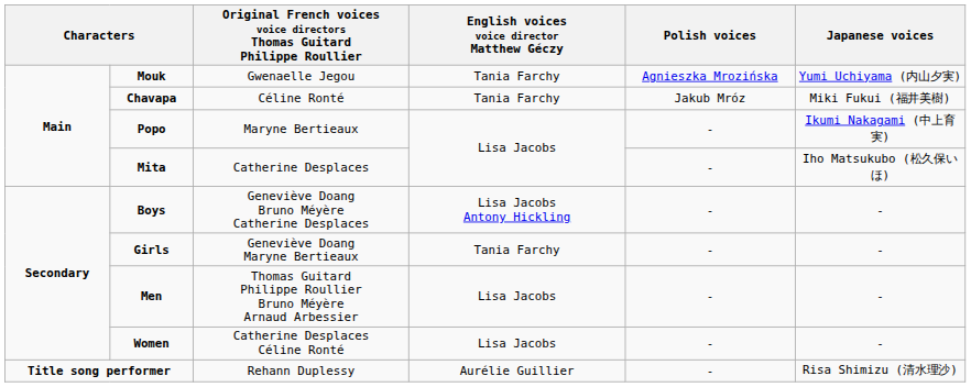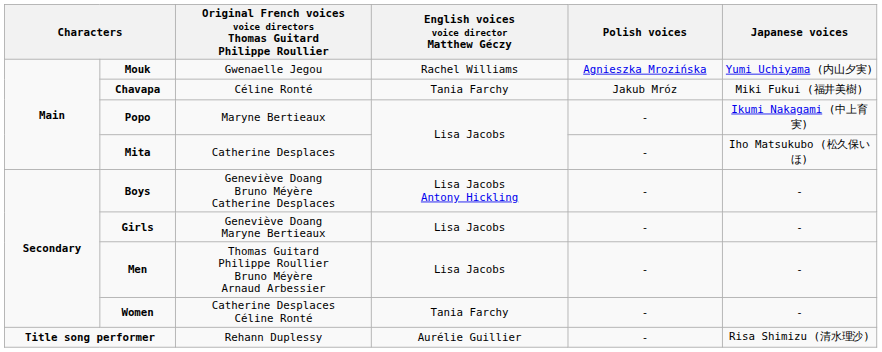Mouk | English voices voice director Matthew Géczy: Tania Farchy -> Rachel Williams
Girls | English voices voice director Matthew Géczy: Tania Farchy -> Lisa Jacobs
Women | English voices voice director Matthew Géczy: Lisa Jacobs -> Tania Farchy
